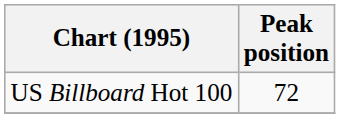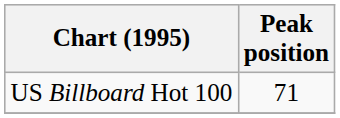US Billboard Hot 100 | Peak position: 72 -> 71
